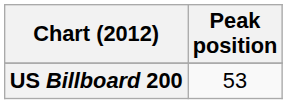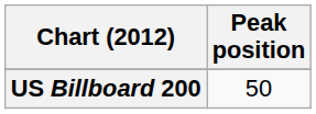US Billboard 200 | Peak position: 53 -> 50
